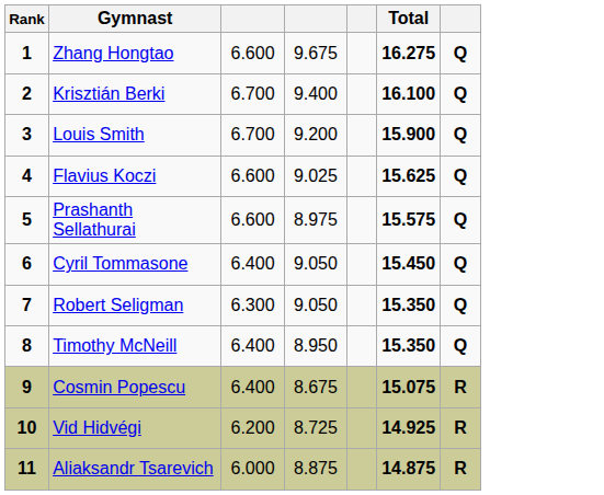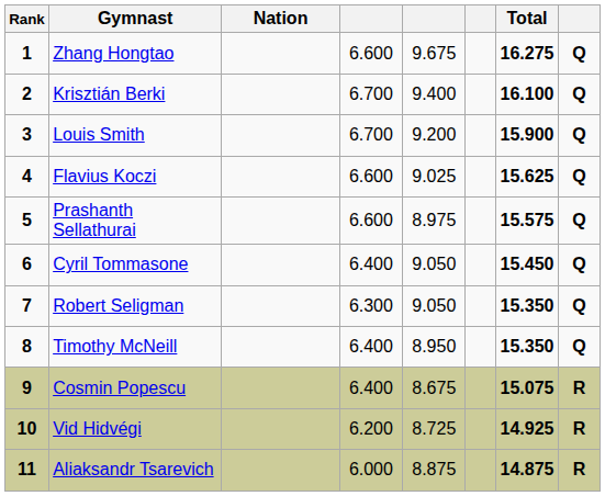+ column: Nation
